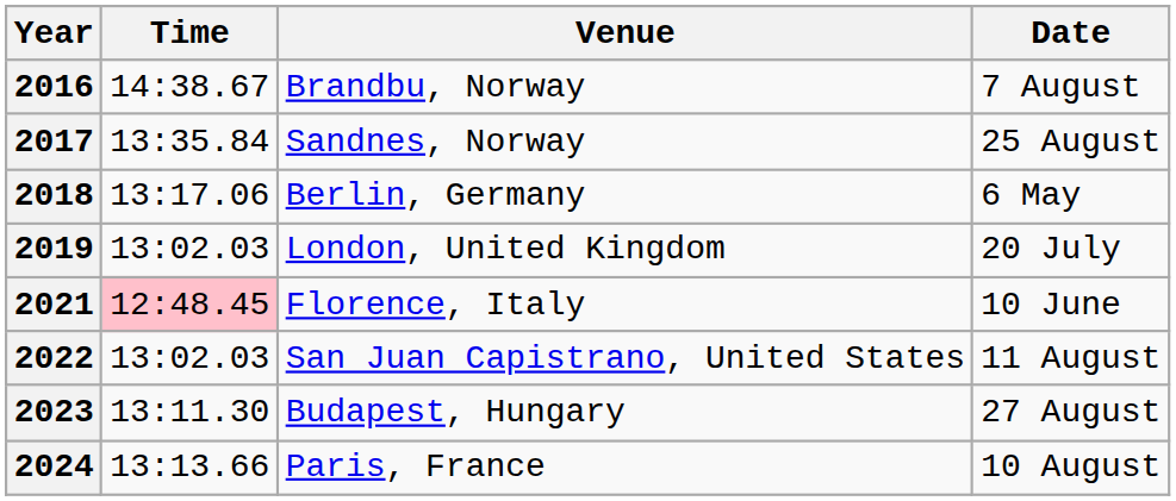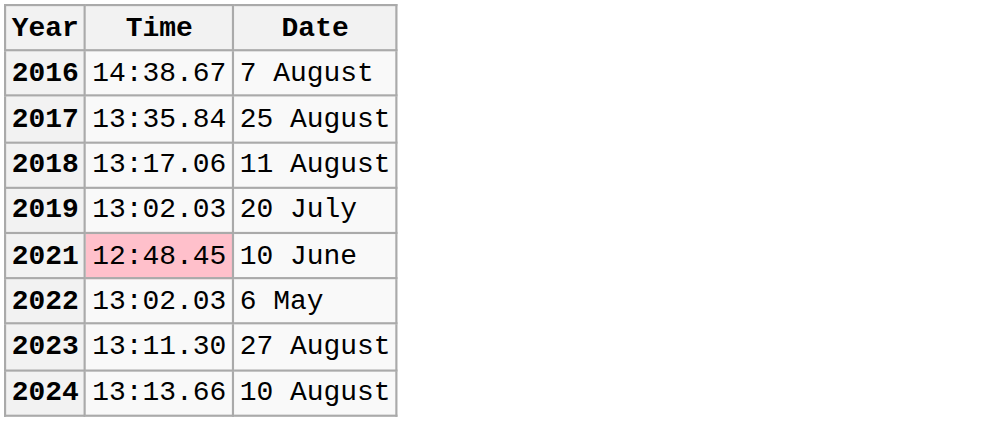- column: Venue | Brandbu, Norway | Sandnes, Norway | Berlin, Germany | London, United Kingdom | Florence, Italy | San Juan Capistrano, United States | Budapest, Hungary | Paris, France
2018 | Date: 6 May -> 11 August
2022 | Date: 11 August -> 6 May
